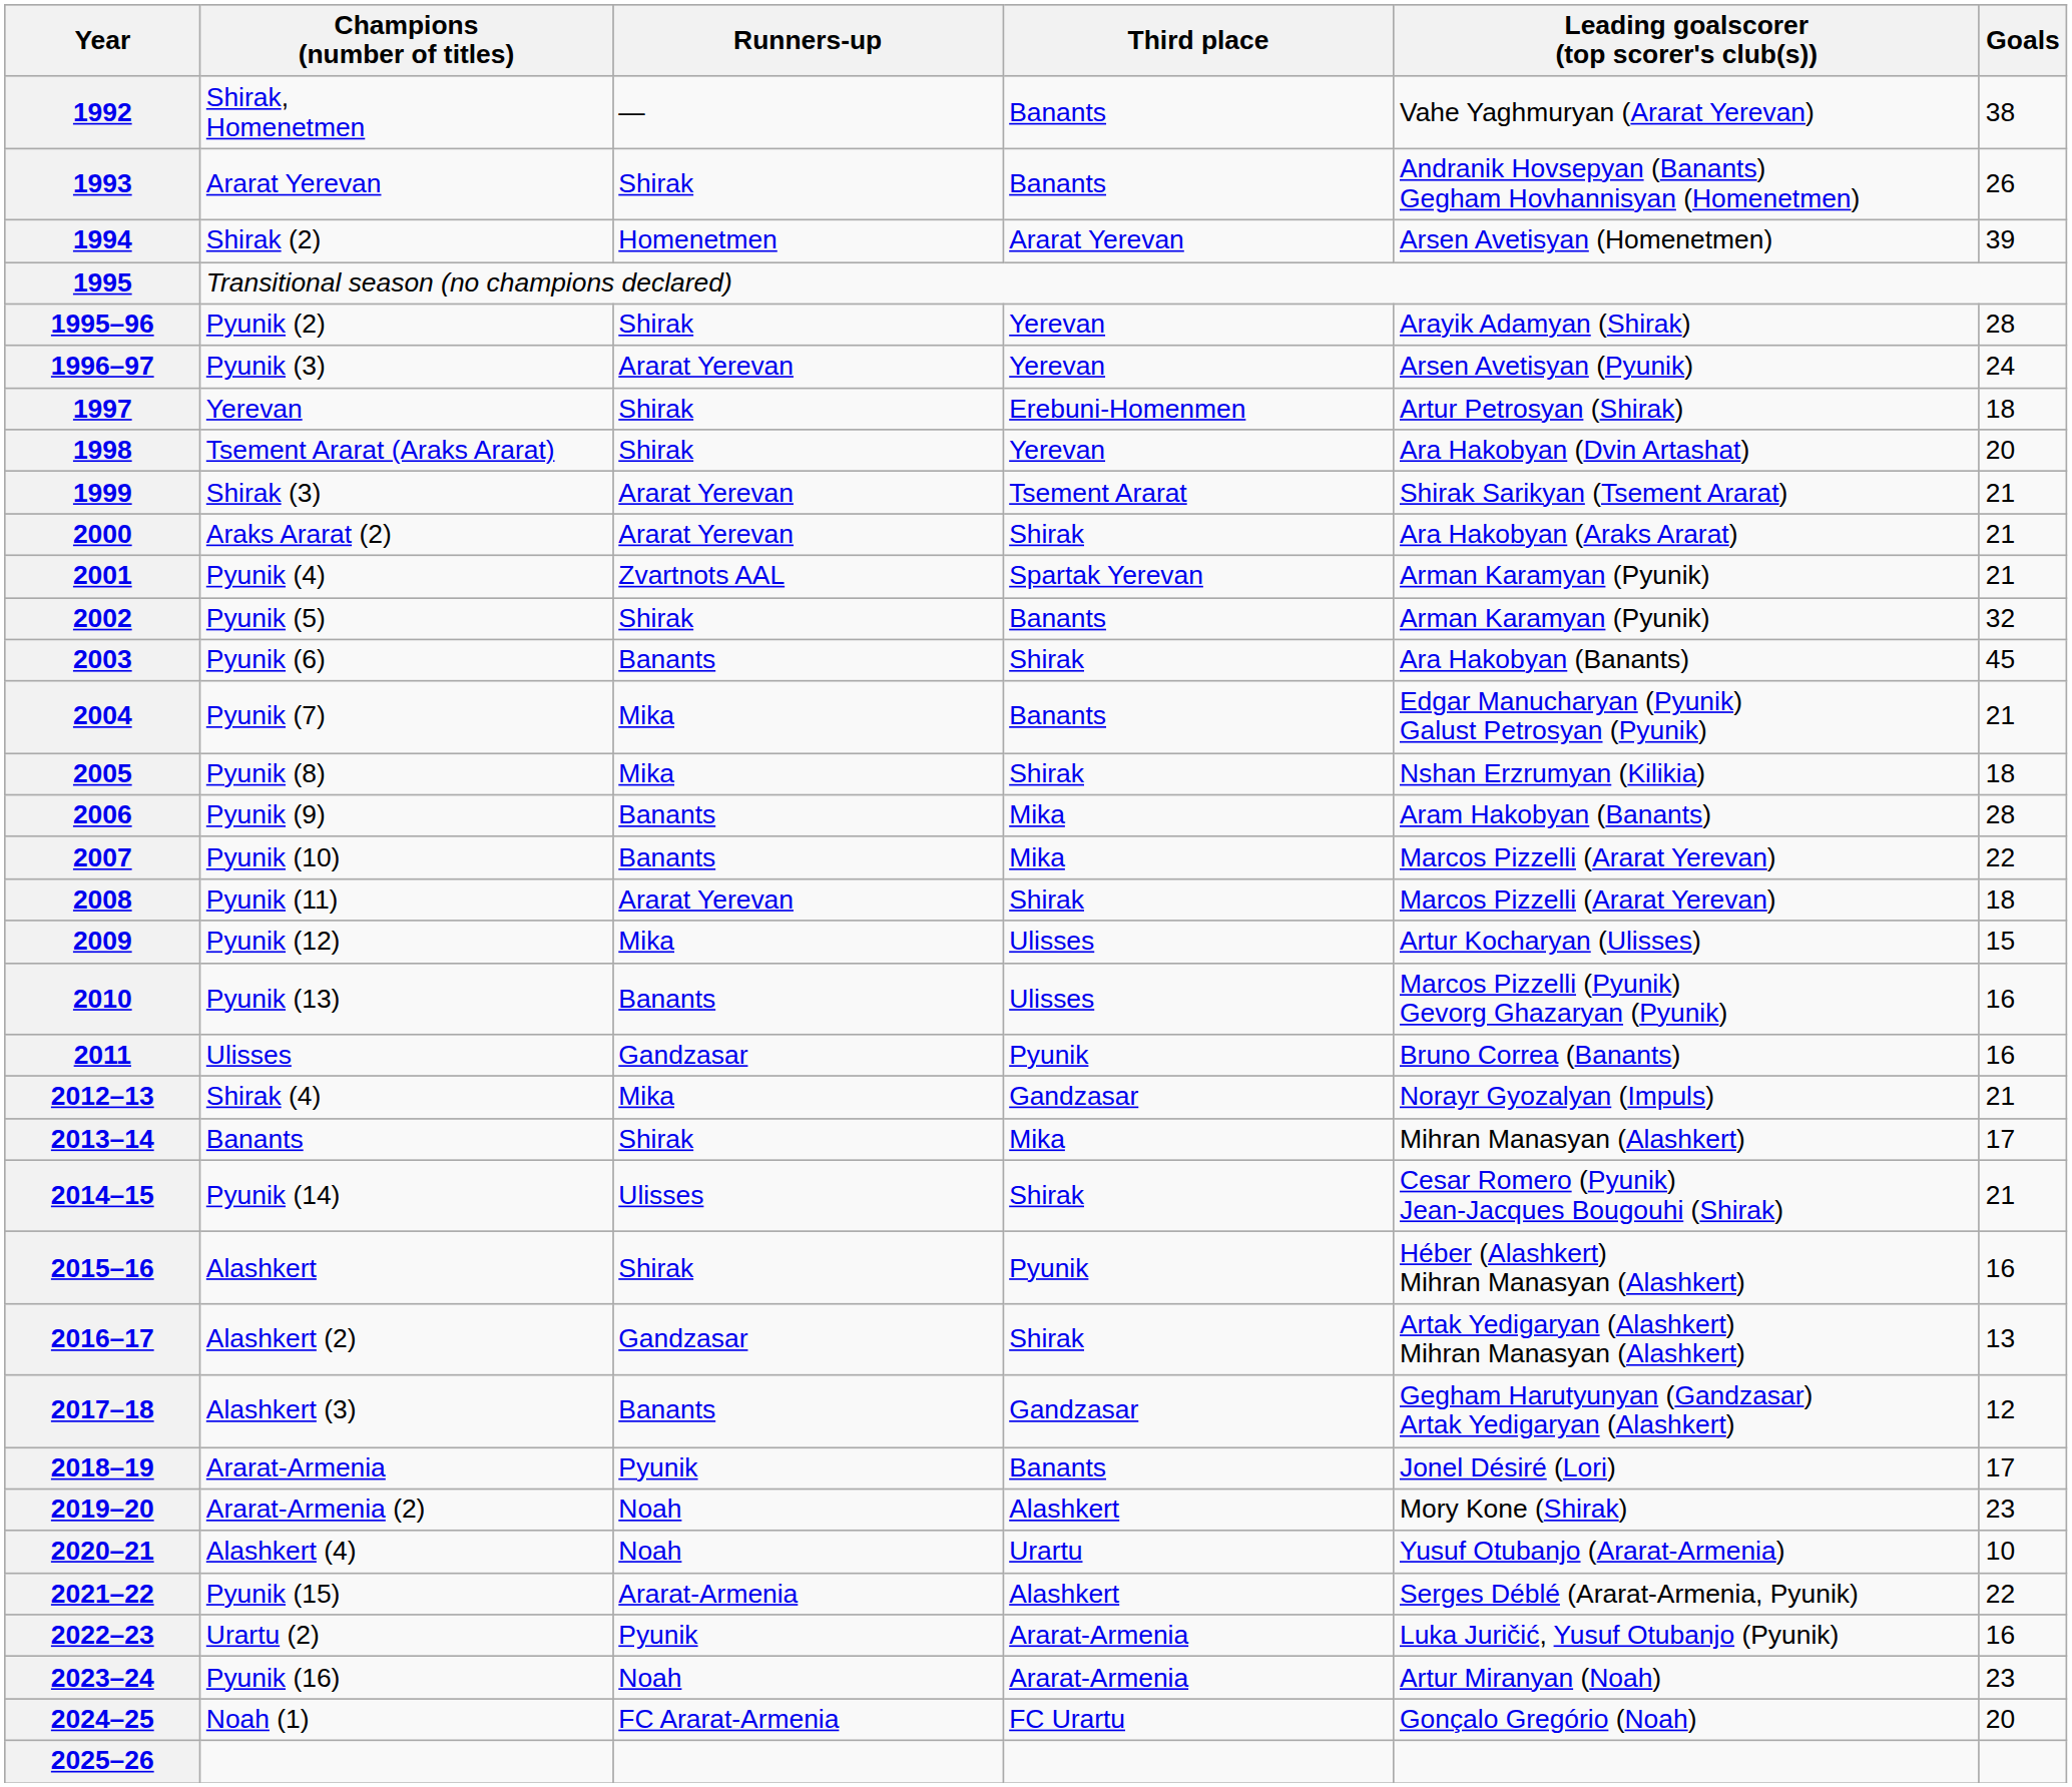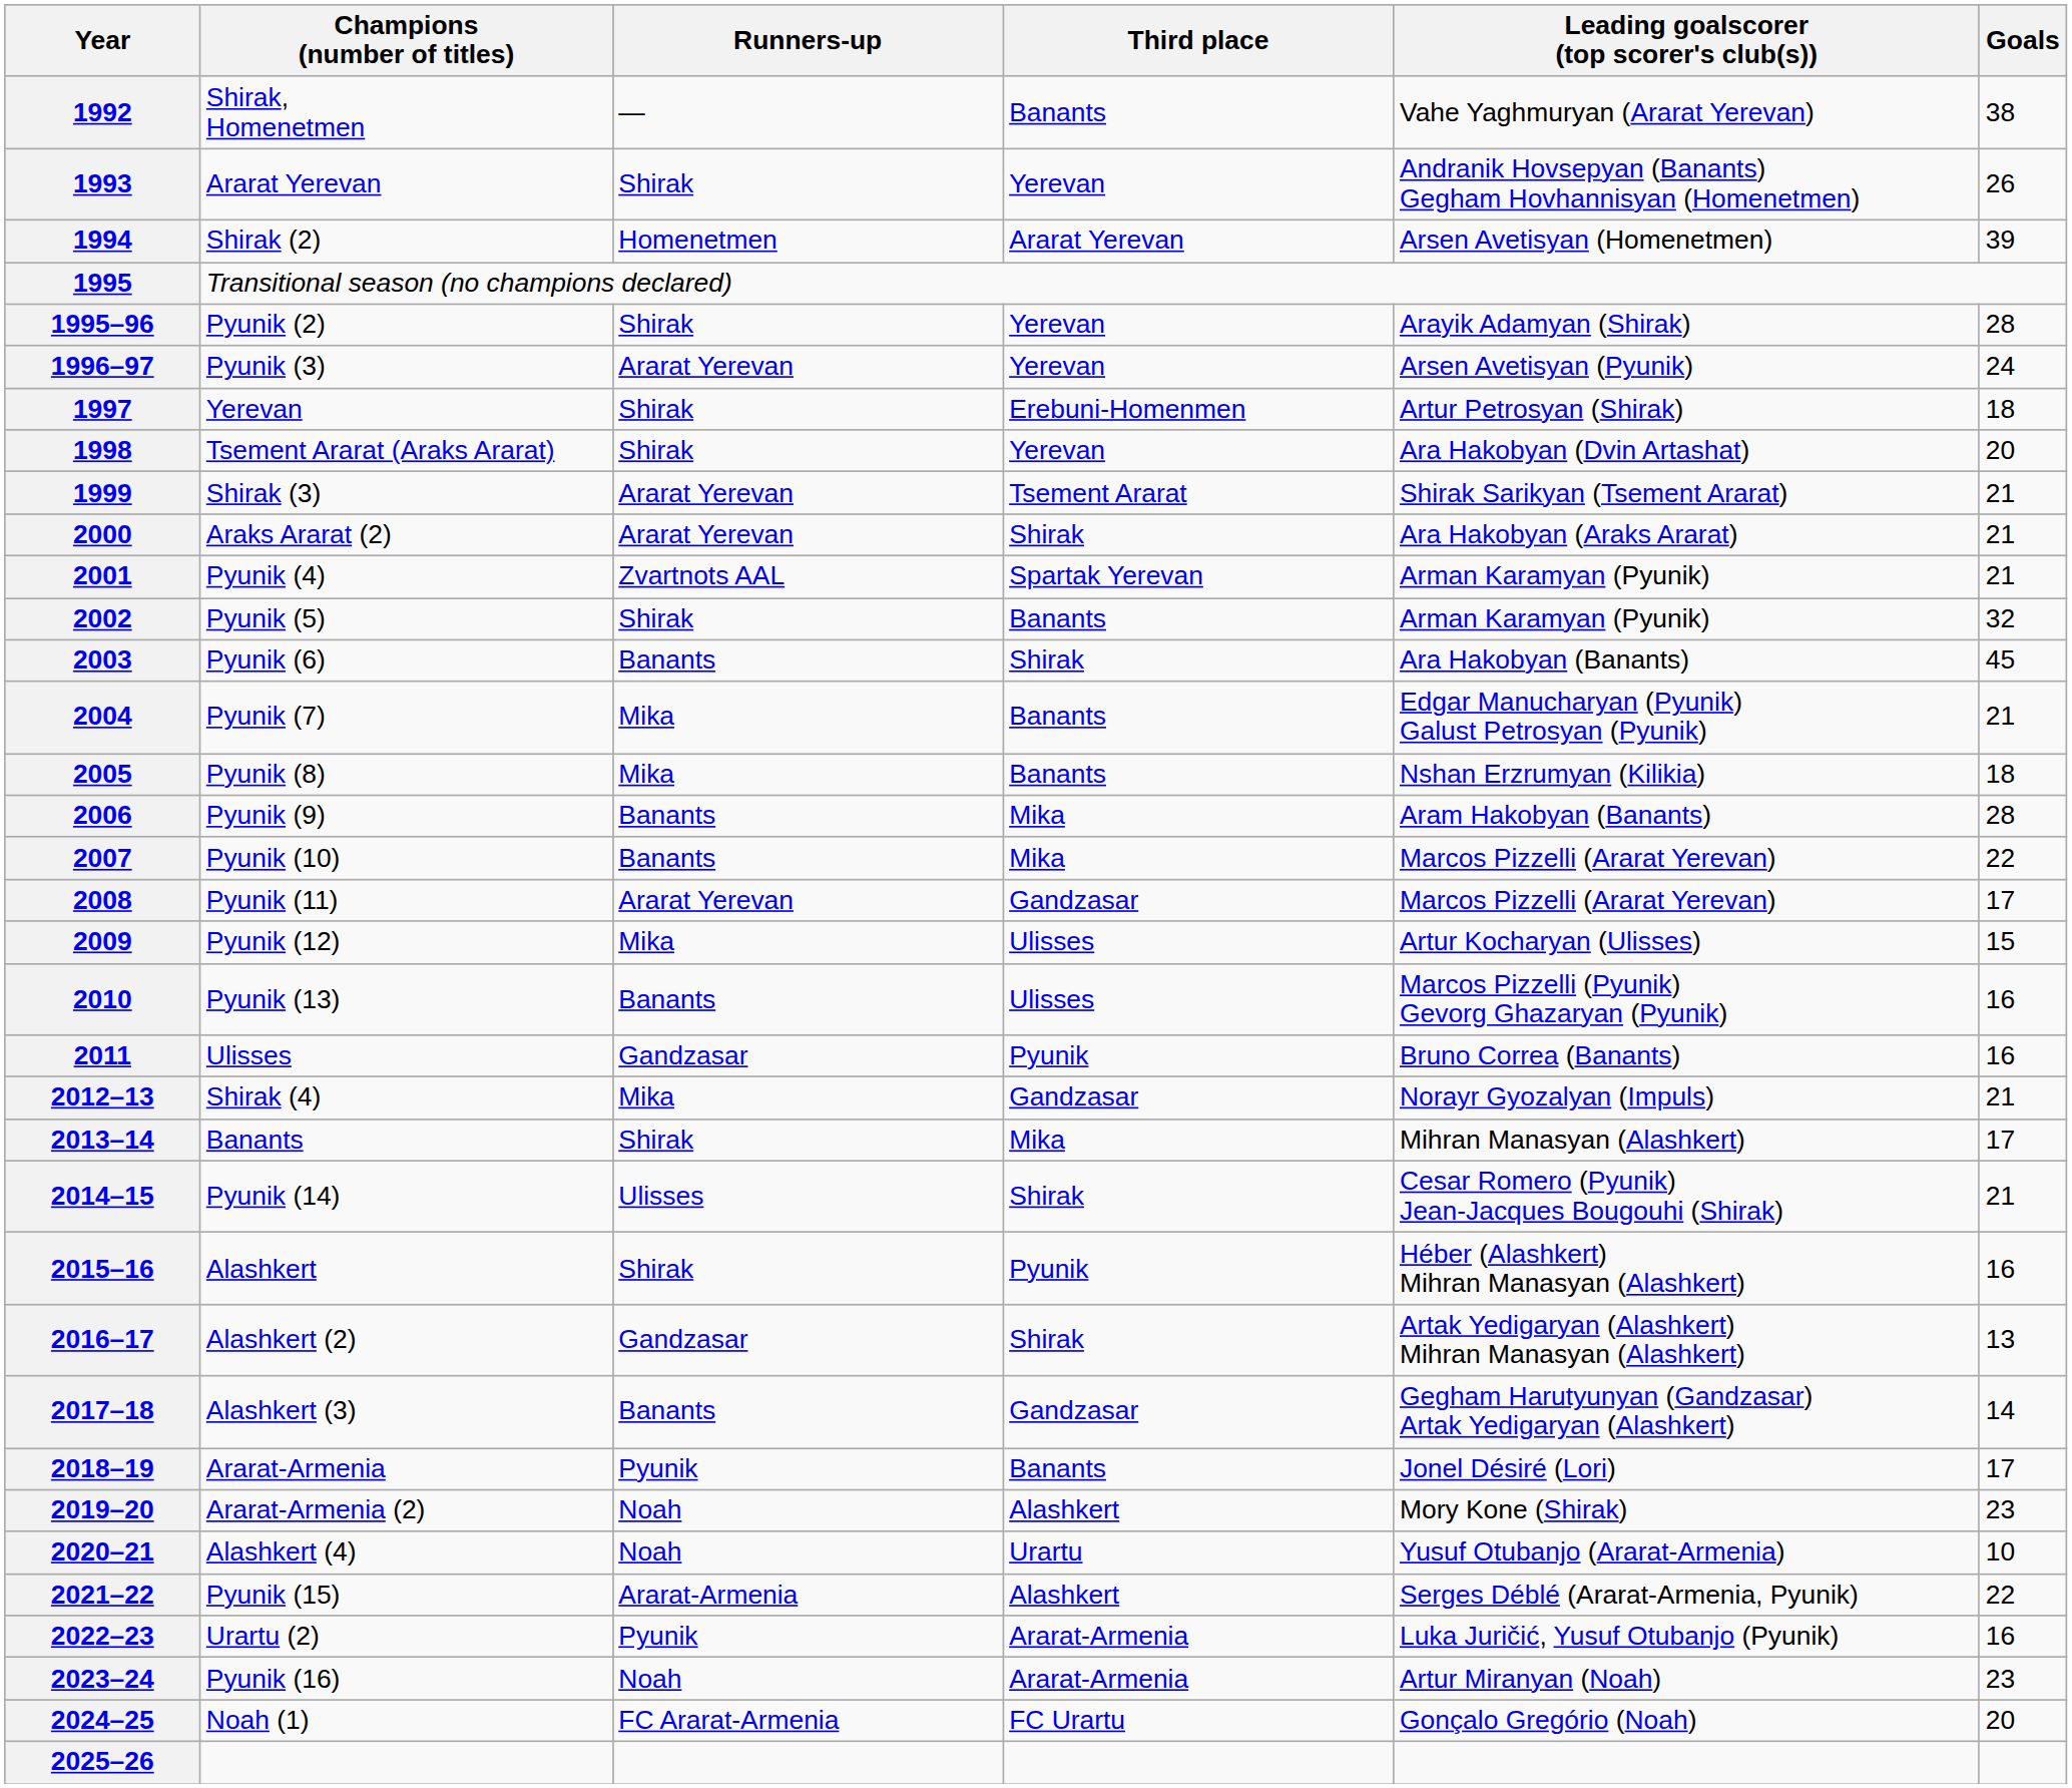1993 | Third place: Banants -> Yerevan
2005 | Third place: Shirak -> Banants
2008 | Third place: Shirak -> Gandzasar
2008 | Goals: 18 -> 17
2017–18 | Goals: 12 -> 14
